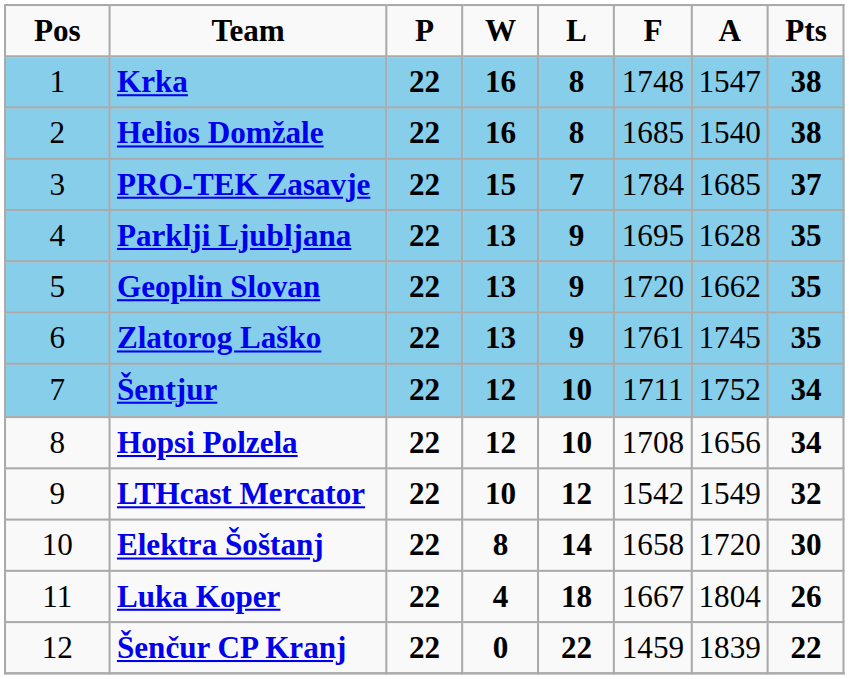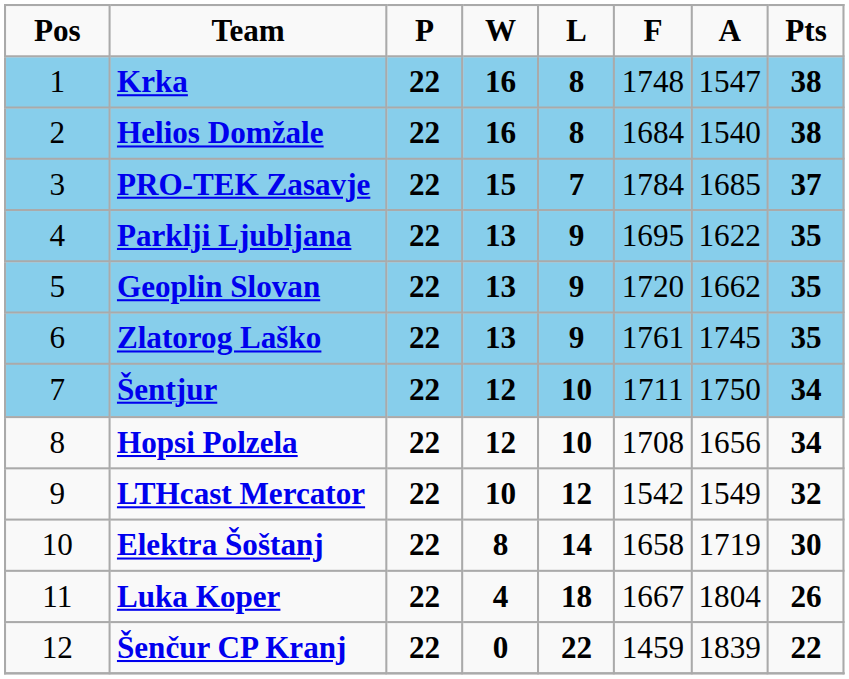Helios Domžale | F: 1685 -> 1684
Parklji Ljubljana | A: 1628 -> 1622
Šentjur | A: 1752 -> 1750
Elektra Šoštanj | A: 1720 -> 1719
